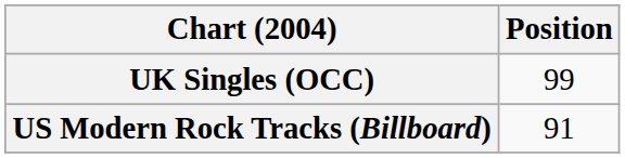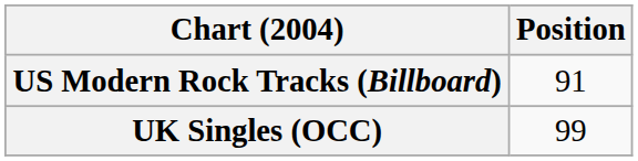rows swapped: UK Singles (OCC) <-> US Modern Rock Tracks (Billboard)
